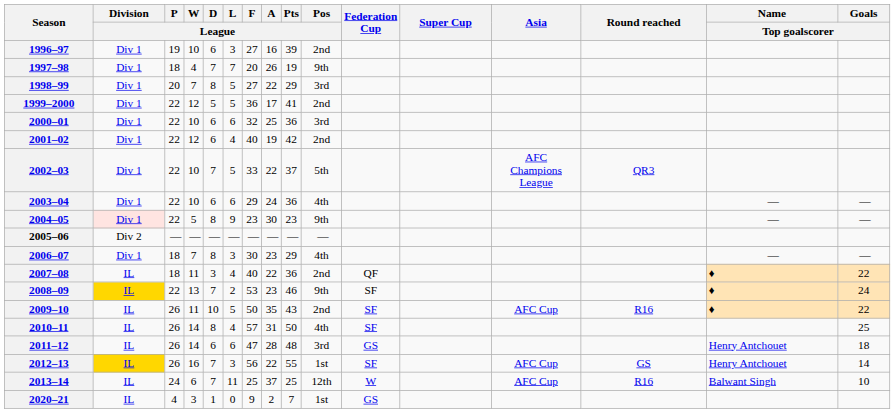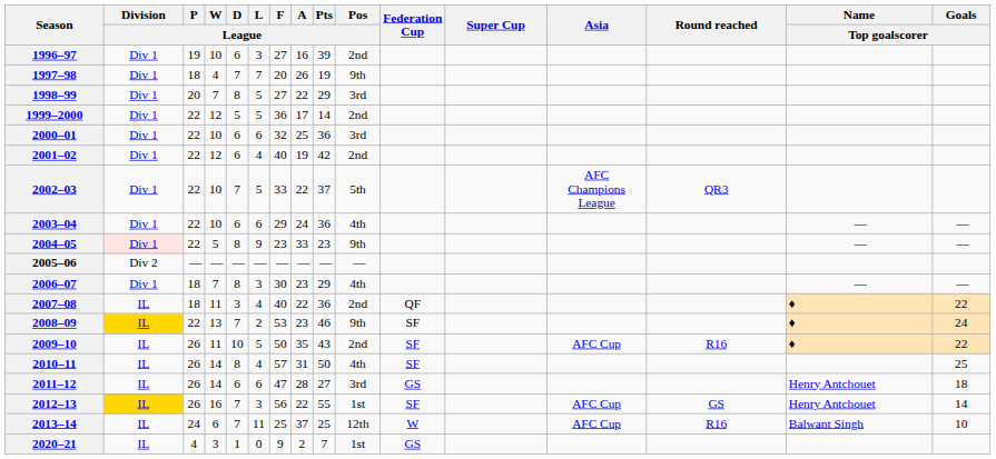1999–2000 | Pts / League: 41 -> 14
2004–05 | A / League: 30 -> 33
2011–12 | Pts / League: 48 -> 27
